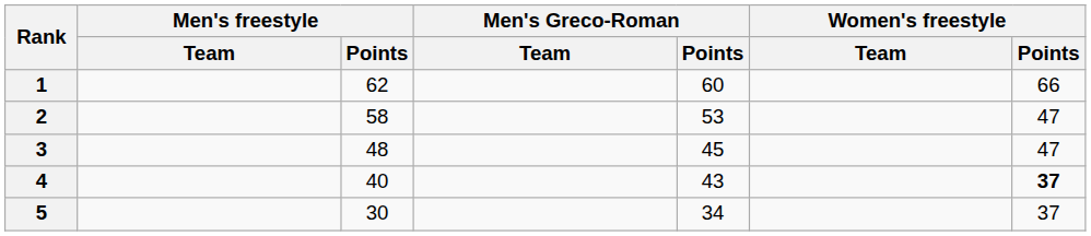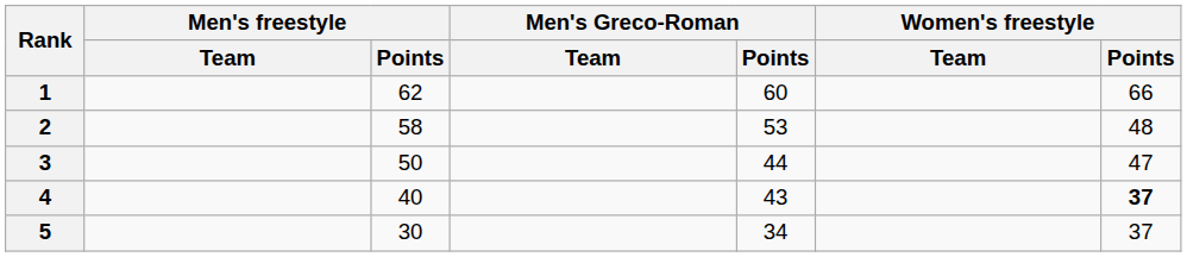2 | Women's freestyle / Points: 47 -> 48
3 | Men's freestyle / Points: 48 -> 50
3 | Men's Greco-Roman / Points: 45 -> 44
